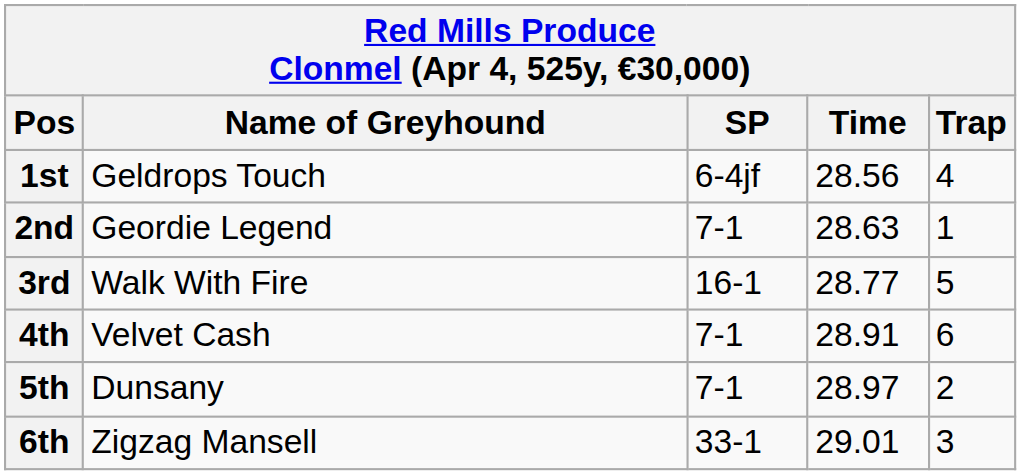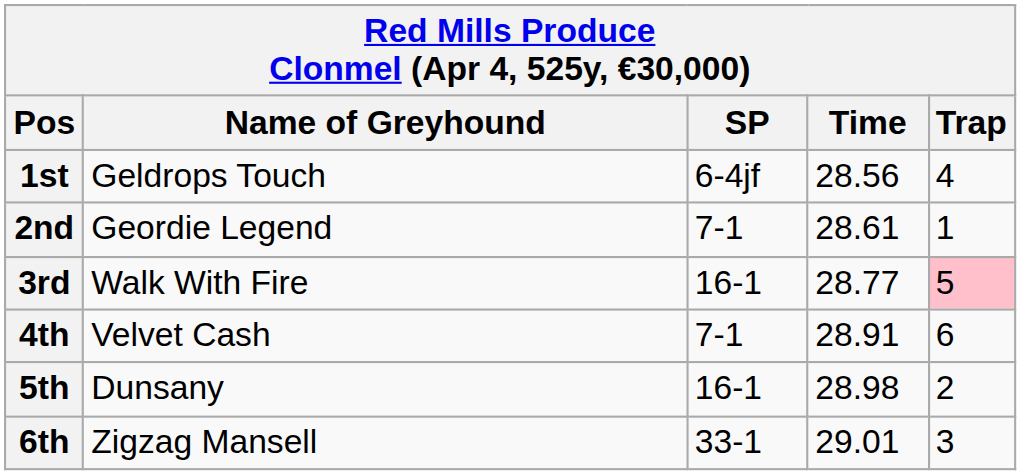2nd | Time: 28.63 -> 28.61
3rd | Trap: no background -> pink background
5th | SP: 7-1 -> 16-1
5th | Time: 28.97 -> 28.98
